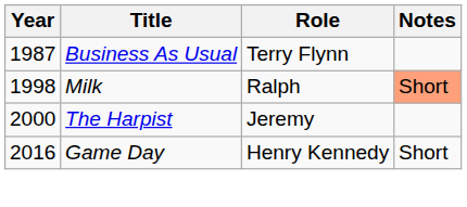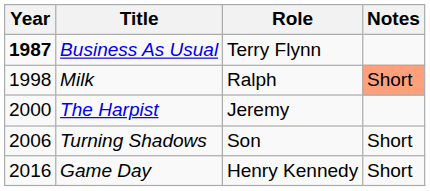Business As Usual | Year: normal -> bold
+ row: 2006 | Turning Shadows | Son | Short
